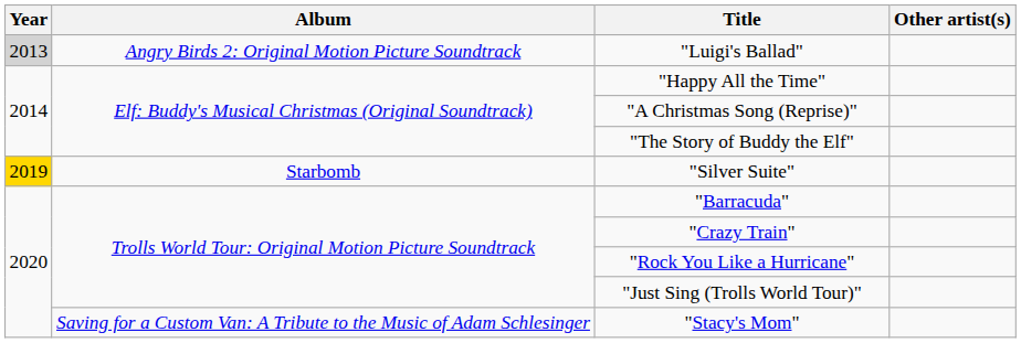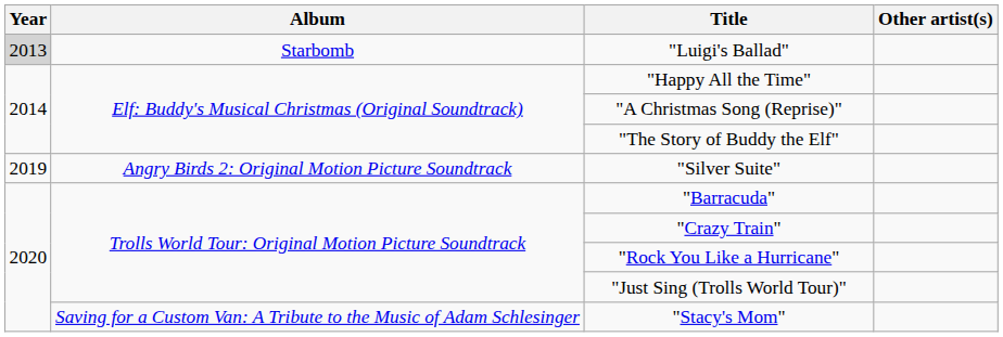"Luigi's Ballad" | Album: Angry Birds 2: Original Motion Picture Soundtrack -> Starbomb
"Silver Suite" | Year: gold background -> no background
"Silver Suite" | Album: Starbomb -> Angry Birds 2: Original Motion Picture Soundtrack
